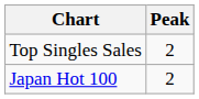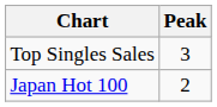Top Singles Sales | Peak: 2 -> 3
